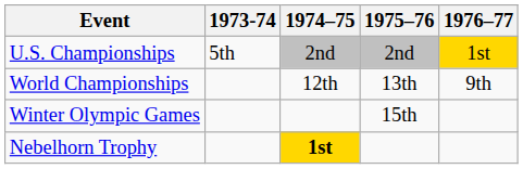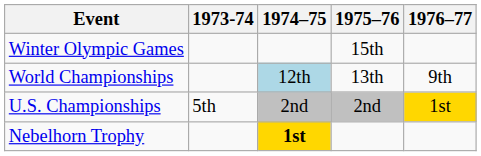rows swapped: Winter Olympic Games <-> U.S. Championships
World Championships | 1974–75: no background -> lightblue background
